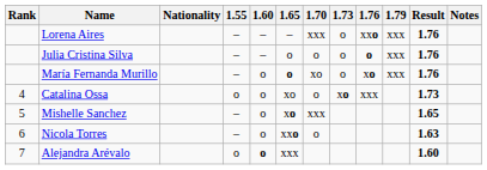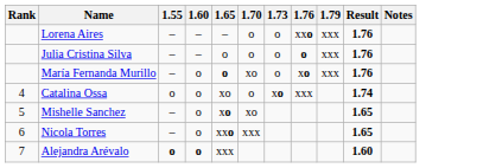- column: Nationality
Lorena Aires | 1.70: xxx -> o
Catalina Ossa | Result: 1.73 -> 1.74
Mishelle Sanchez | 1.70: xxx -> xo
Nicola Torres | 1.70: o -> xxx
Nicola Torres | Result: 1.63 -> 1.65
Alejandra Arévalo | 1.55: normal -> bold
